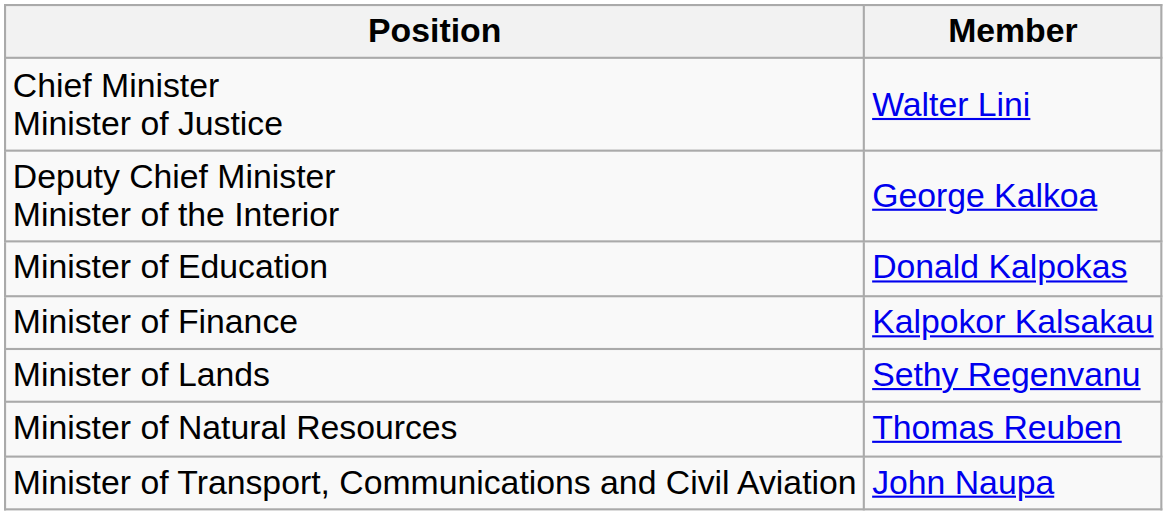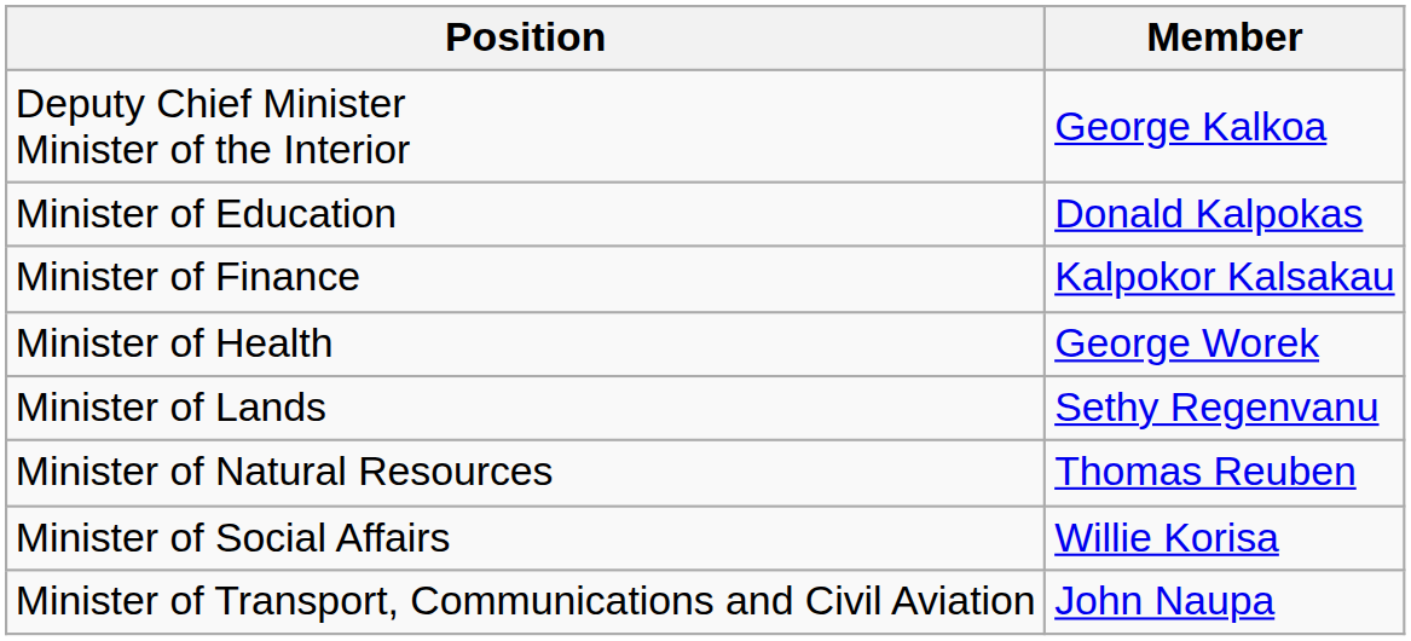- row: Chief Minister Minister of Justice | Walter Lini
+ row: Minister of Health | George Worek
+ row: Minister of Social Affairs | Willie Korisa
